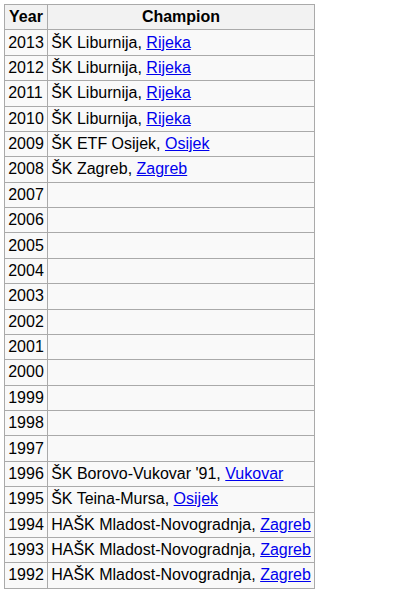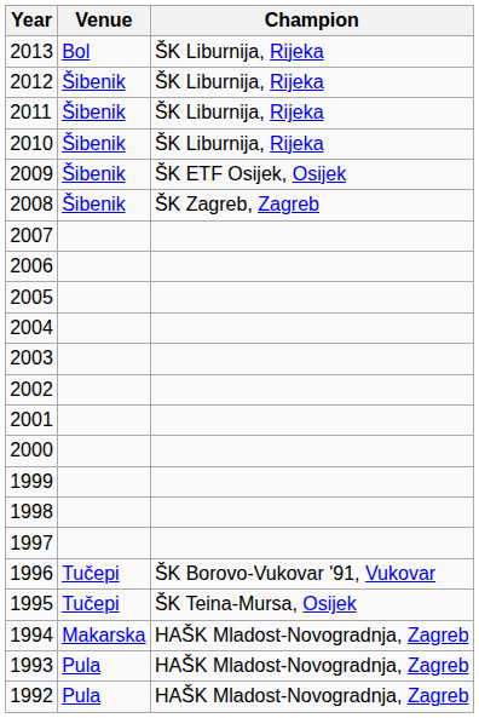+ column: Venue | Bol | Šibenik | Šibenik | Šibenik | Šibenik | Šibenik | Tučepi | Tučepi | Makarska | Pula | Pula
